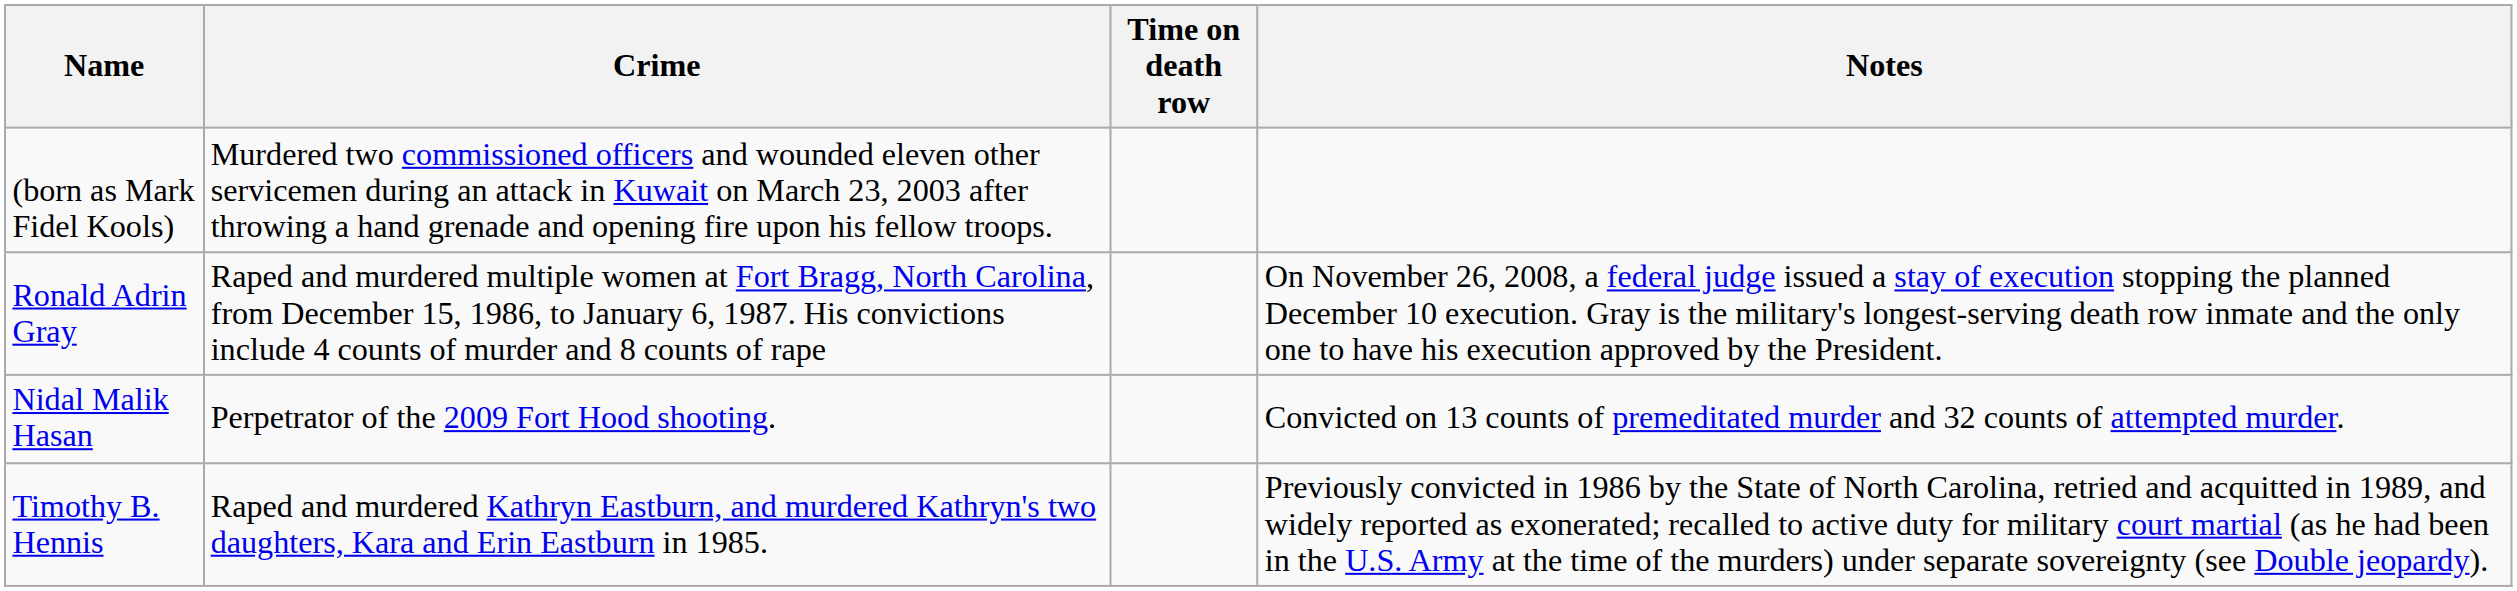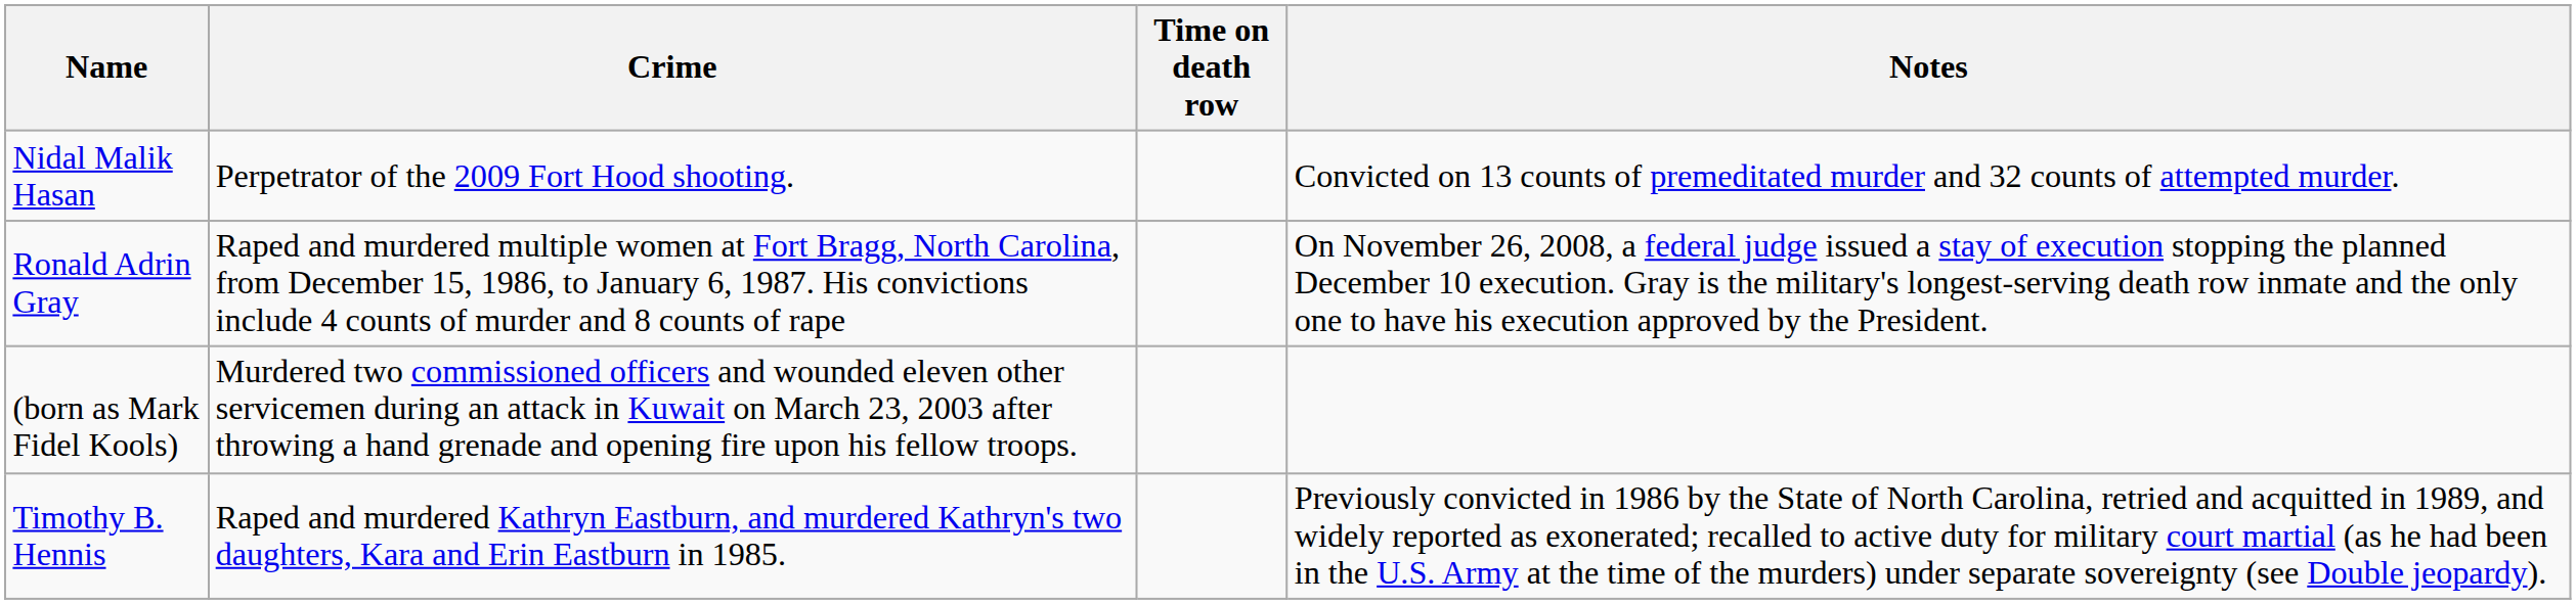rows swapped: (born as Mark Fidel Kools) <-> Nidal Malik Hasan
